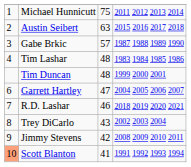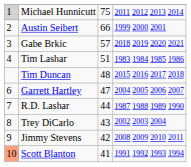Michael Hunnicutt | column 1: no background -> lightgrey background
Austin Seibert | column 3: 63 -> 66
Austin Seibert | column 4: 2015 2016 2017 2018 -> 1999 2000 2001
Gabe Brkic | column 4: 1987 1988 1989 1990 -> 2018 2019 2020 2021
Tim Lashar | column 3: 48 -> 51
Tim Duncan | column 4: 1999 2000 2001 -> 2015 2016 2017 2018
R.D. Lashar | column 3: 46 -> 44
R.D. Lashar | column 4: 2018 2019 2020 2021 -> 1987 1988 1989 1990
